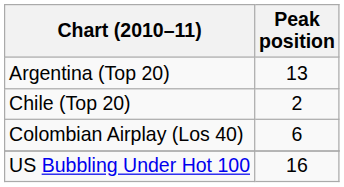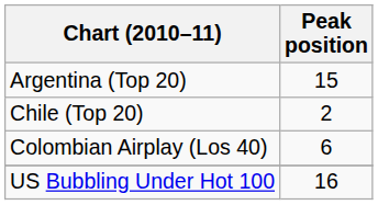Argentina (Top 20) | Peak position: 13 -> 15
